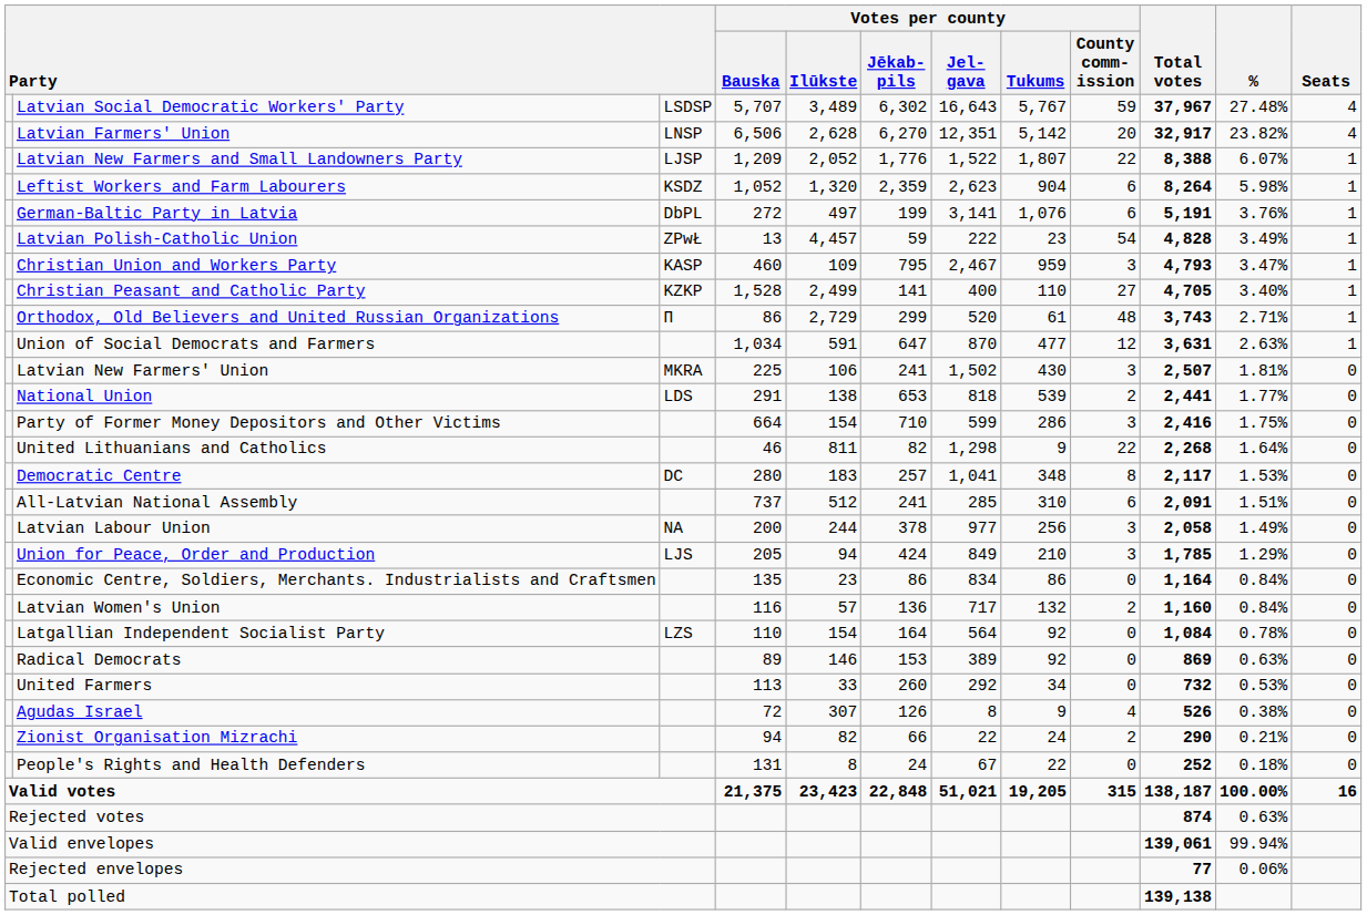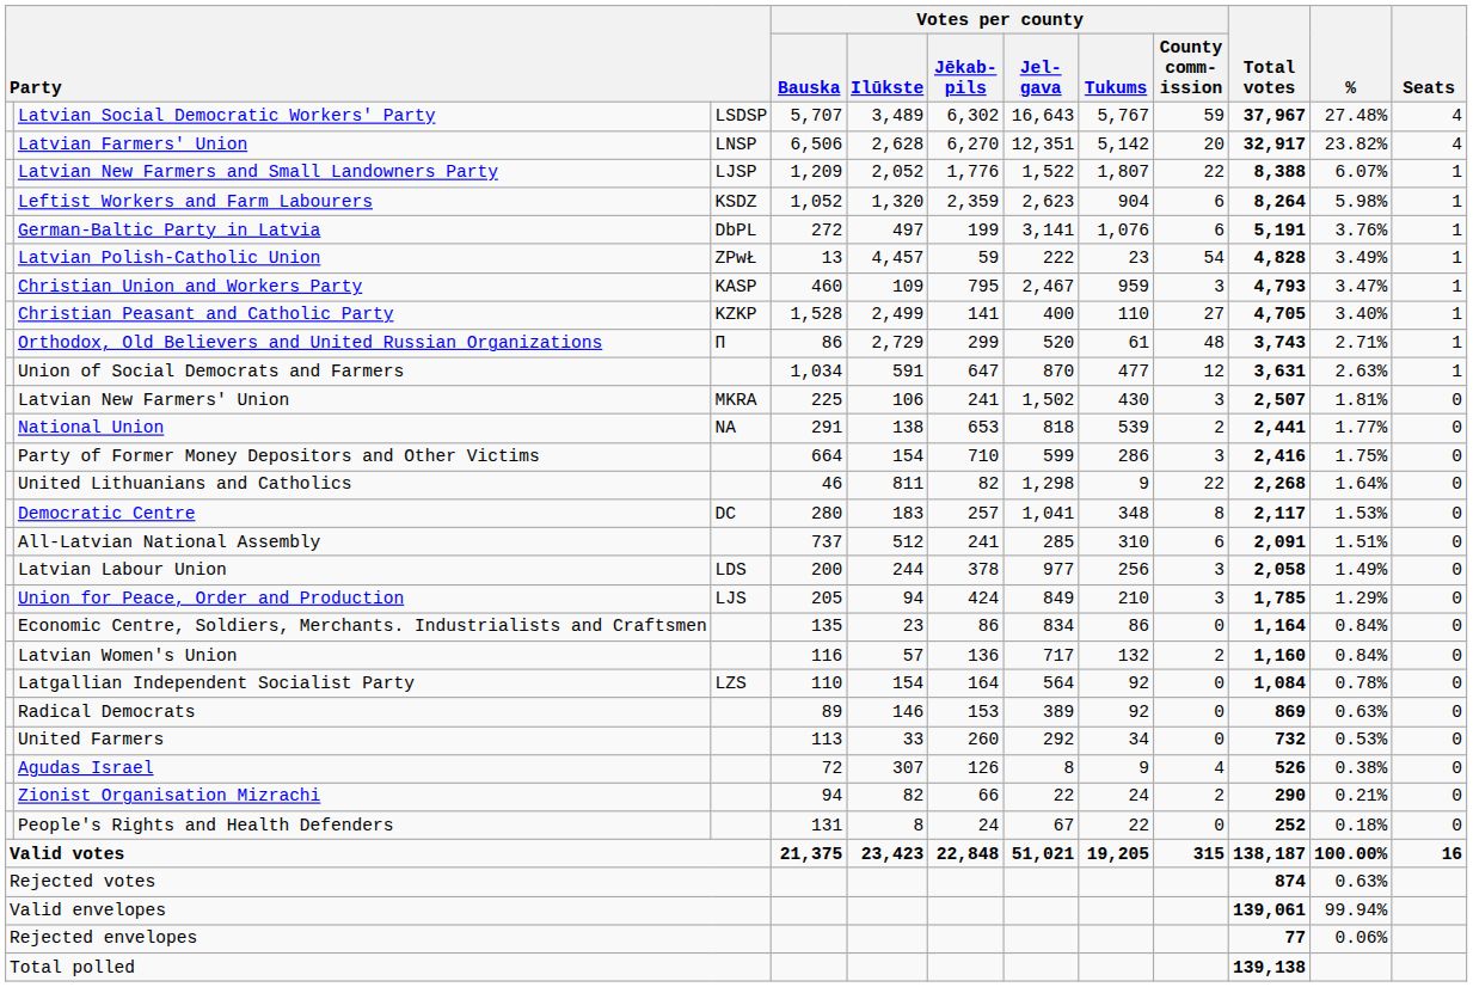National Union | column 3: LDS -> NA
Latvian Labour Union | column 3: NA -> LDS
